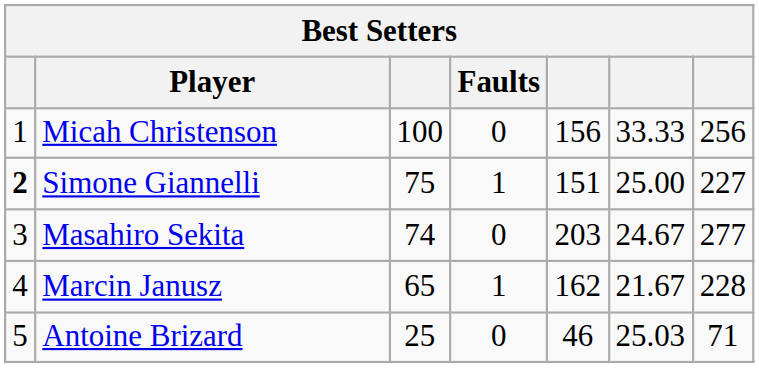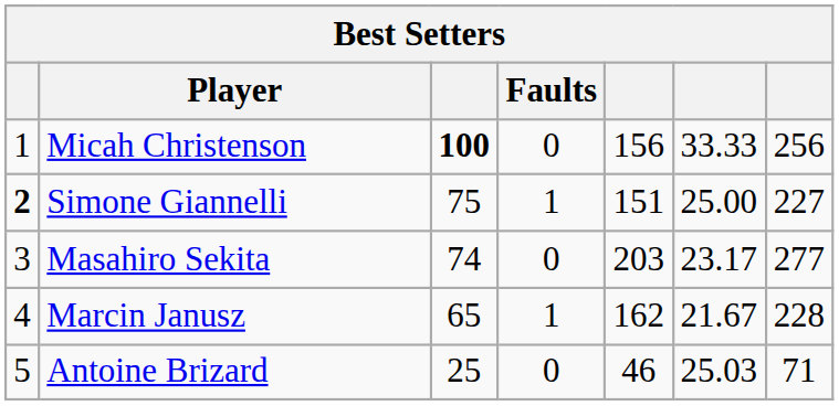Micah Christenson | column 3: normal -> bold
Masahiro Sekita | column 6: 24.67 -> 23.17
